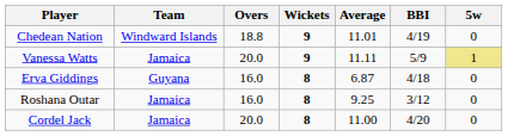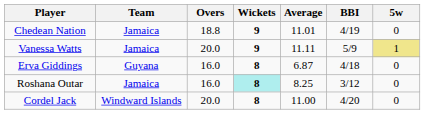Chedean Nation | Team: Windward Islands -> Jamaica
Roshana Outar | Wickets: no background -> paleturquoise background
Roshana Outar | Average: 9.25 -> 8.25
Cordel Jack | Team: Jamaica -> Windward Islands
